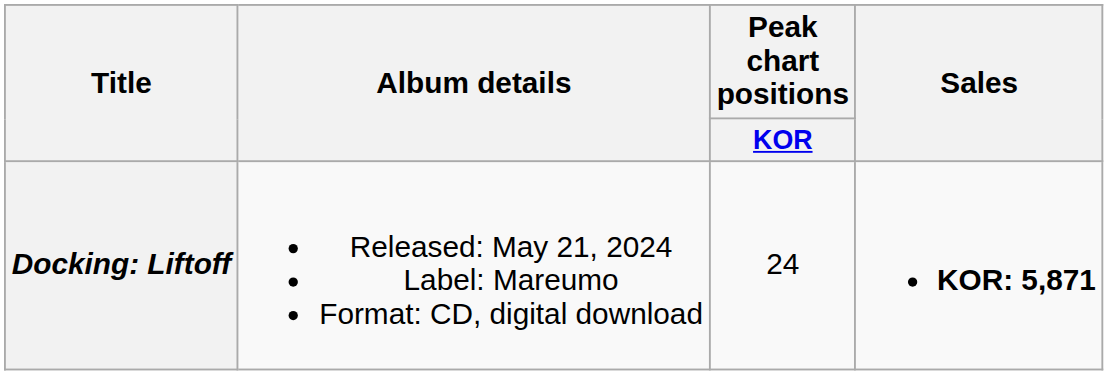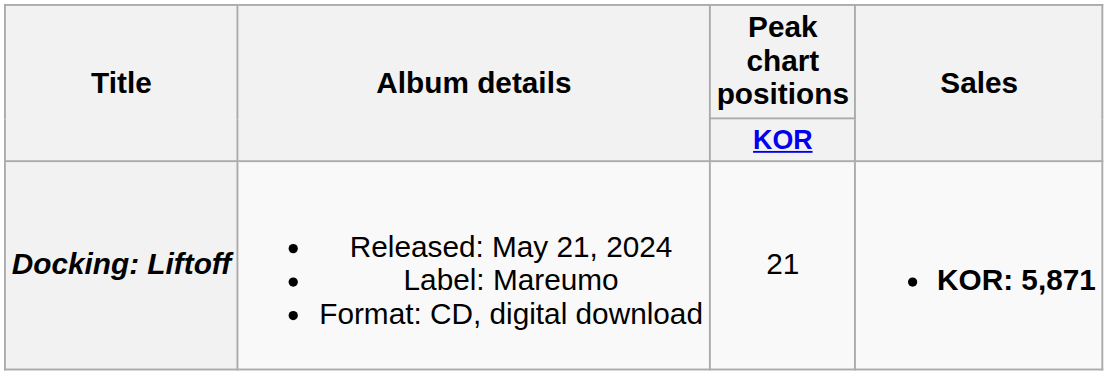Docking: Liftoff | Peak chart positions / KOR: 24 -> 21
